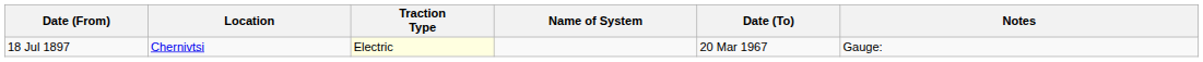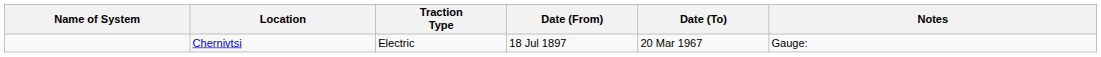columns swapped: Name of System <-> Date (From)
Chernivtsi | Traction Type: lightyellow background -> no background
